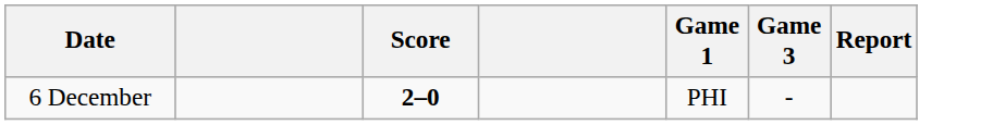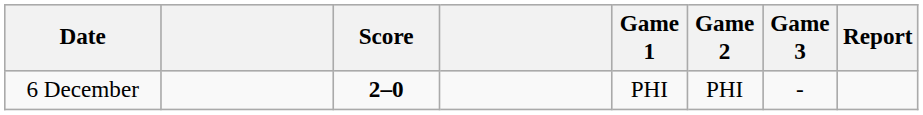+ column: Game 2 | PHI
